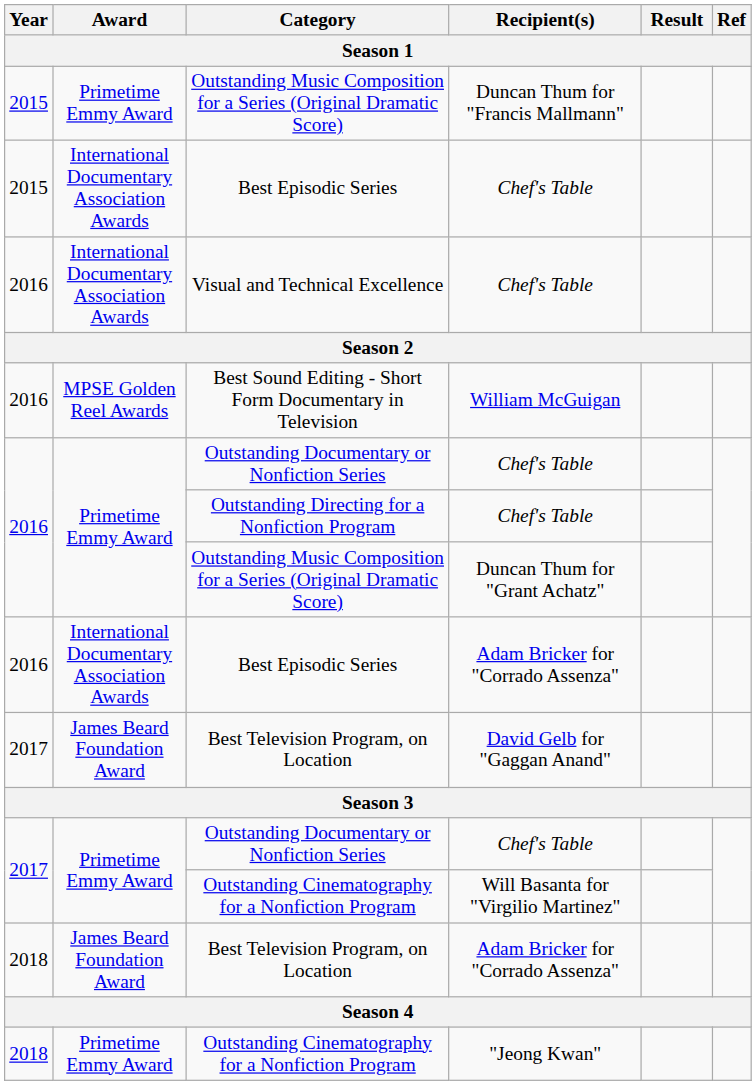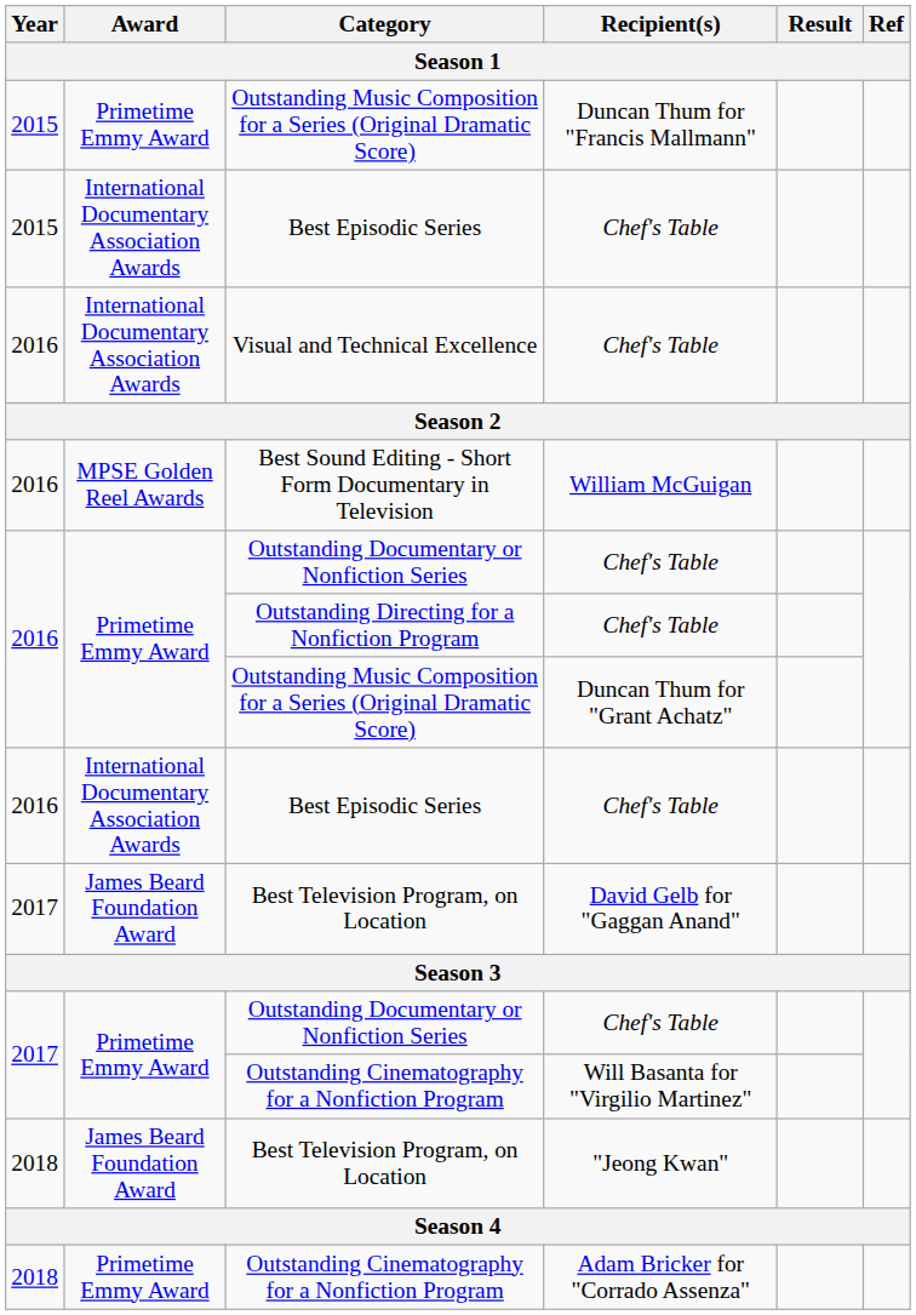2016 / Best Episodic Series | Recipient(s): Adam Bricker for "Corrado Assenza" -> Chef's Table
2018 / Best Television Program, on Location | Recipient(s): Adam Bricker for "Corrado Assenza" -> "Jeong Kwan"
2018 / Outstanding Cinematography for a Nonfiction Program | Recipient(s): "Jeong Kwan" -> Adam Bricker for "Corrado Assenza"
